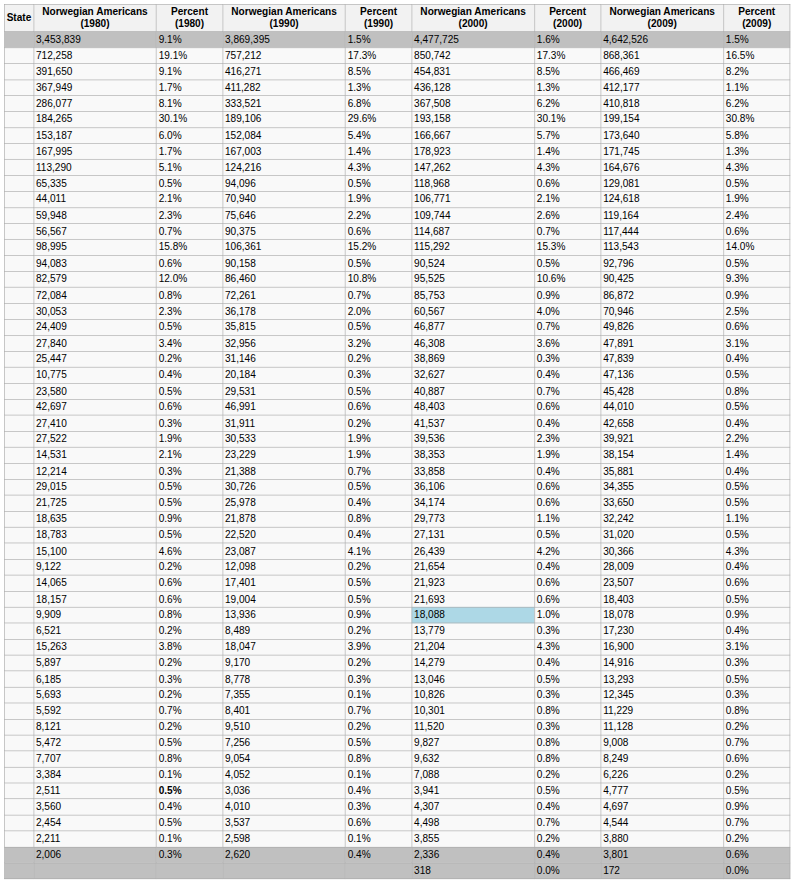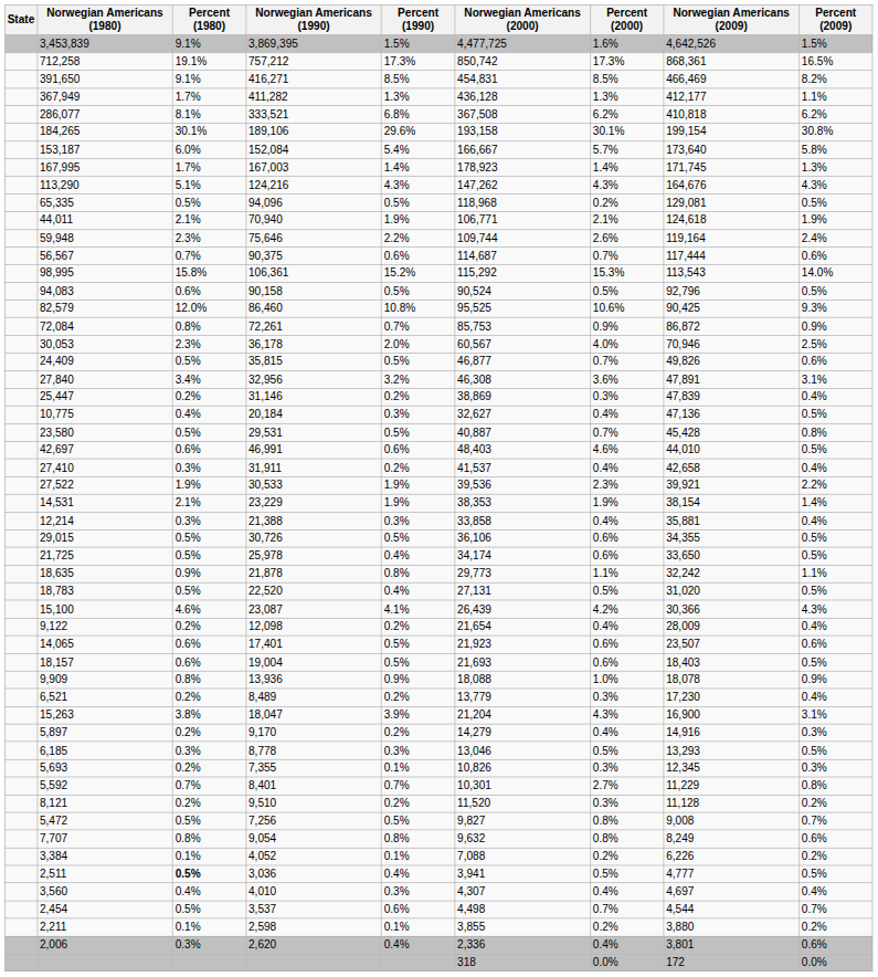65,335 | Percent (2000): 0.6% -> 0.2%
42,697 | Percent (2000): 0.6% -> 4.6%
12,214 | Percent (1990): 0.7% -> 0.3%
9,909 | Norwegian Americans (2000): lightblue background -> no background
5,592 | Percent (2000): 0.8% -> 2.7%
3,560 | Percent (2009): 0.9% -> 0.4%
